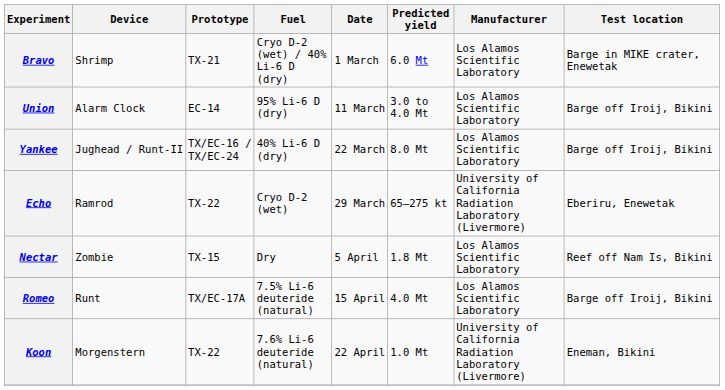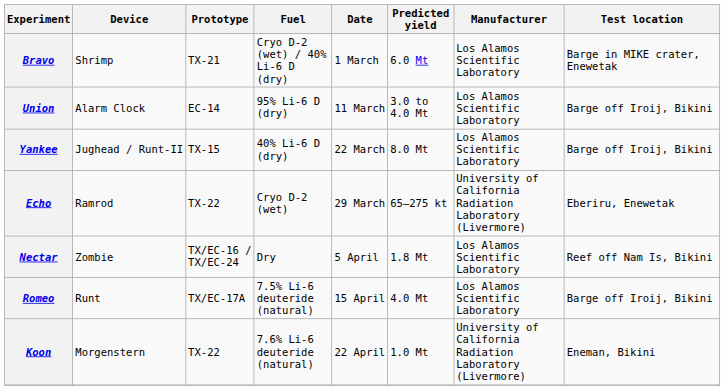Yankee | Prototype: TX/EC-16 / TX/EC-24 -> TX-15
Nectar | Prototype: TX-15 -> TX/EC-16 / TX/EC-24
